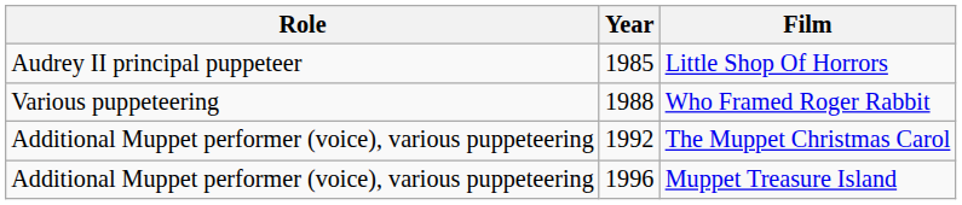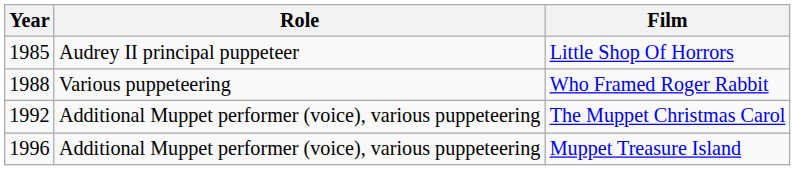columns swapped: Year <-> Role
